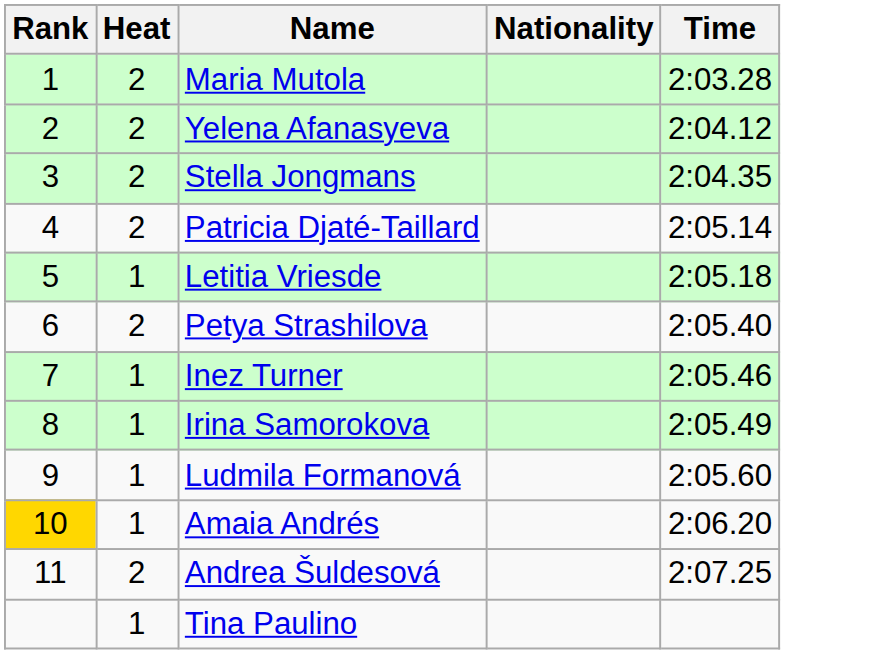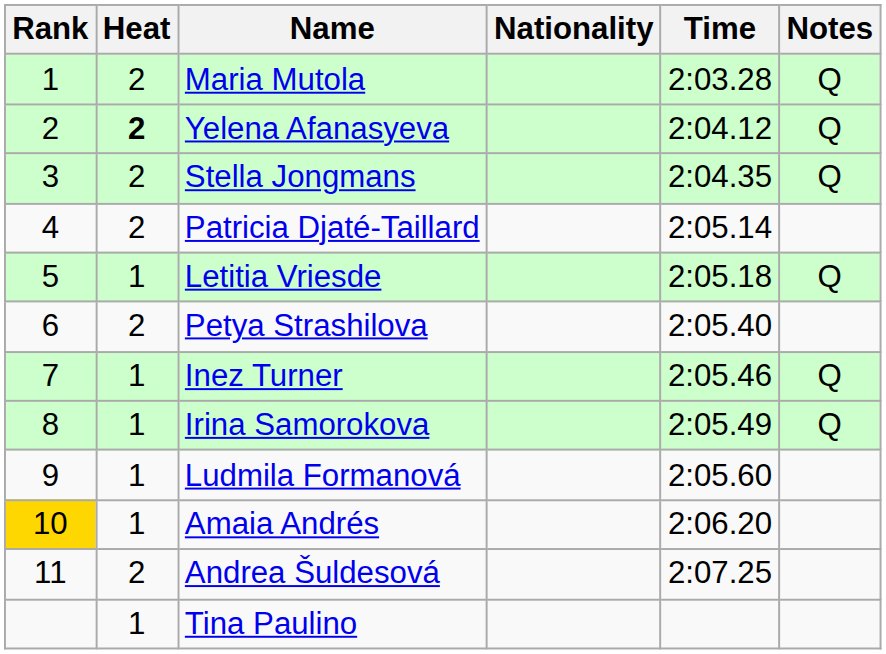+ column: Notes | Q | Q | Q | Q | Q | Q
Yelena Afanasyeva | Heat: normal -> bold
